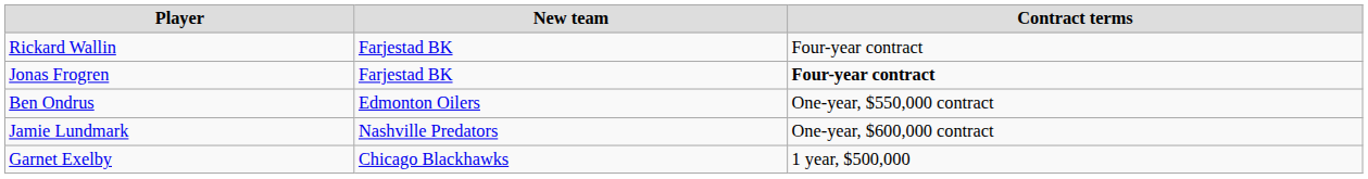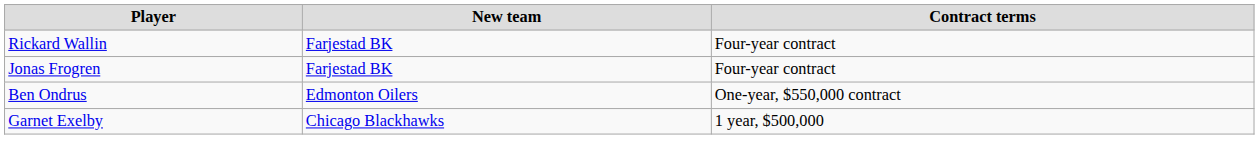Jonas Frogren | Contract terms: bold -> normal
- row: Jamie Lundmark | Nashville Predators | One-year, $600,000 contract
